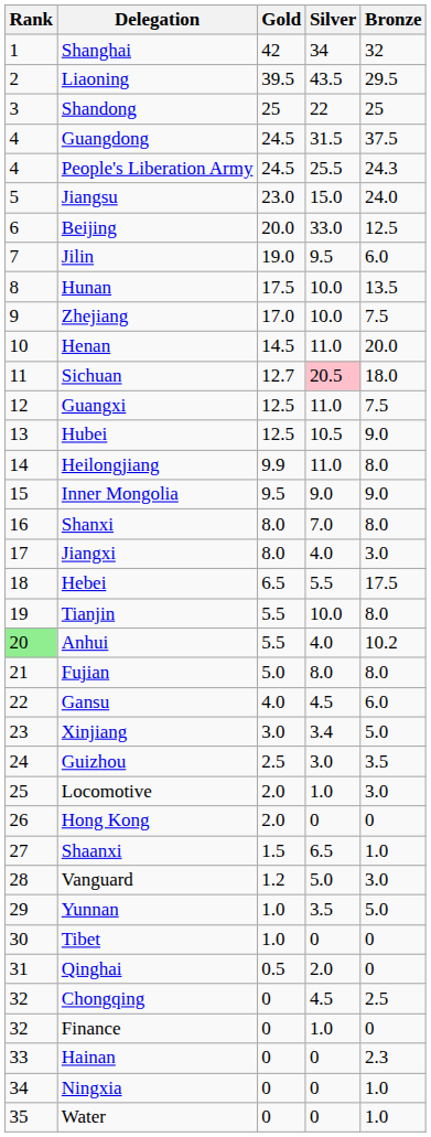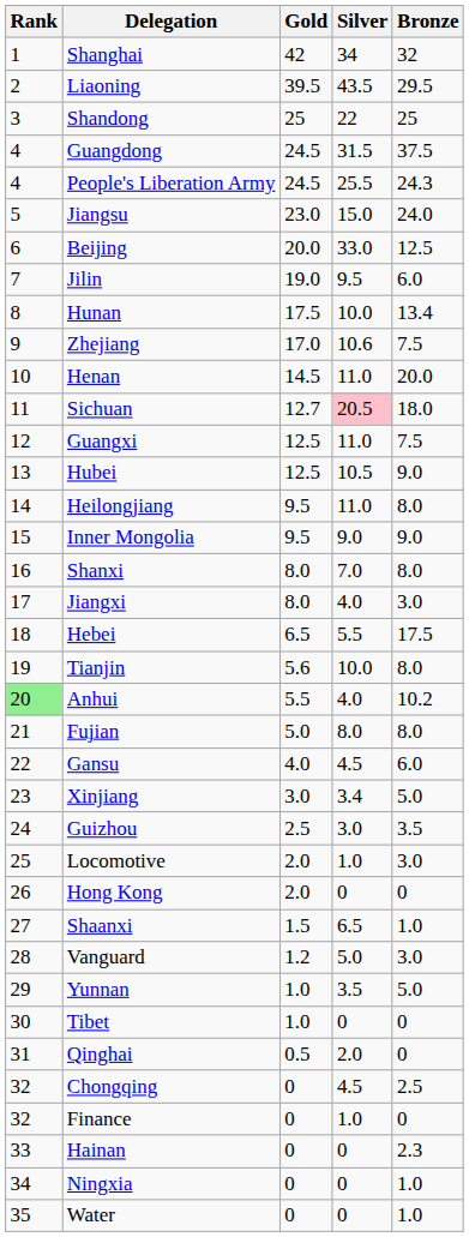Hunan | Bronze: 13.5 -> 13.4
Zhejiang | Silver: 10.0 -> 10.6
Heilongjiang | Gold: 9.9 -> 9.5
Tianjin | Gold: 5.5 -> 5.6
